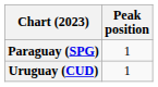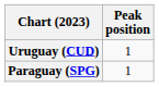rows swapped: Paraguay (SPG) <-> Uruguay (CUD)
